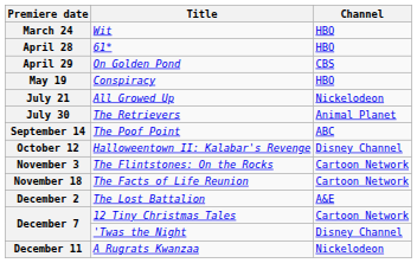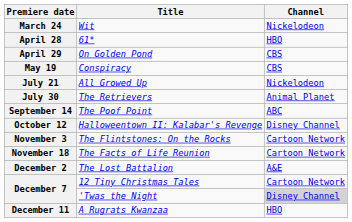March 24 | Channel: HBO -> Nickelodeon
May 19 | Channel: HBO -> CBS
December 7 / 'Twas the Night | Channel: no background -> lightgrey background
December 11 | Channel: Nickelodeon -> HBO
